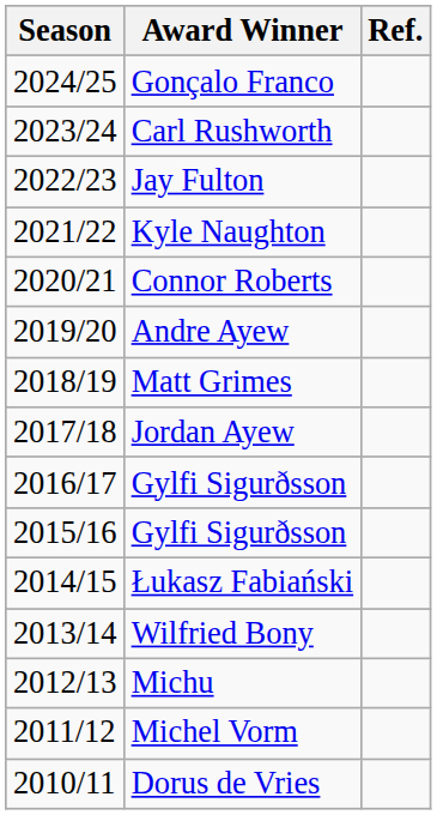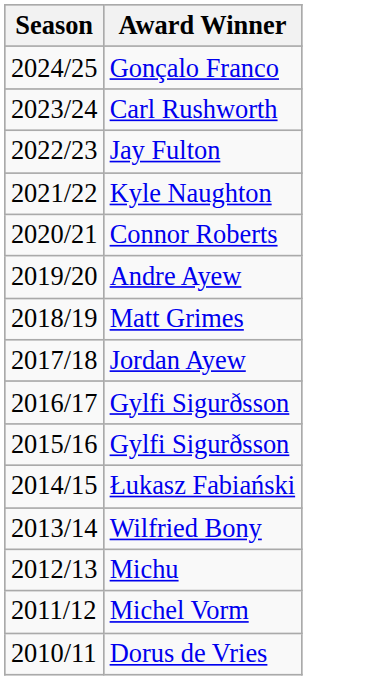- column: Ref.
